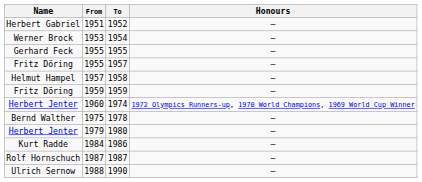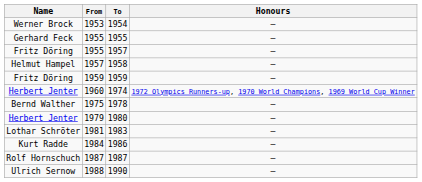- row: Herbert Gabriel | 1951 | 1952 | –
+ row: Lothar Schröter | 1981 | 1983 | –
